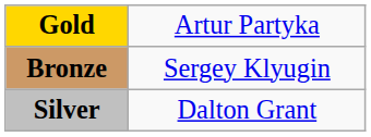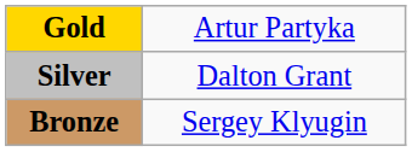rows swapped: Silver <-> Bronze
